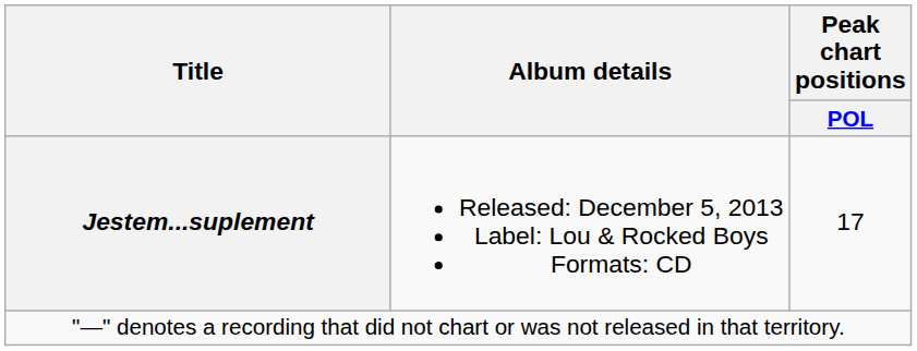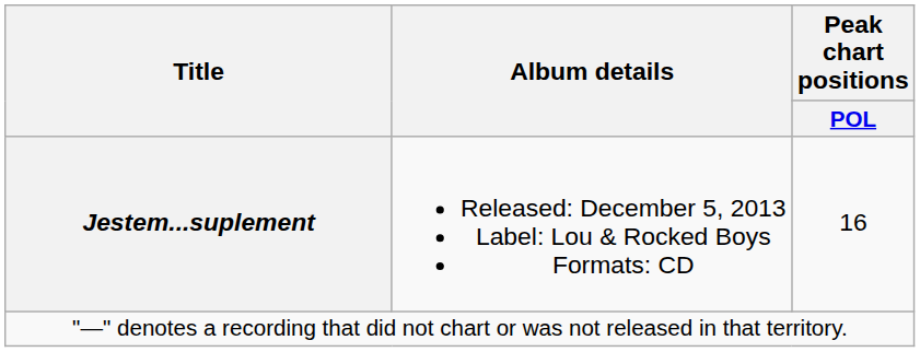Jestem...suplement | Peak chart positions / POL: 17 -> 16
